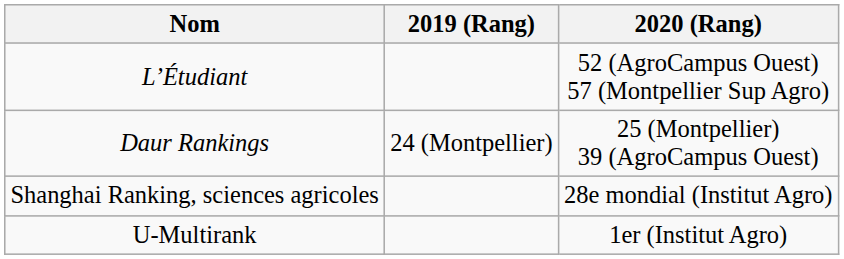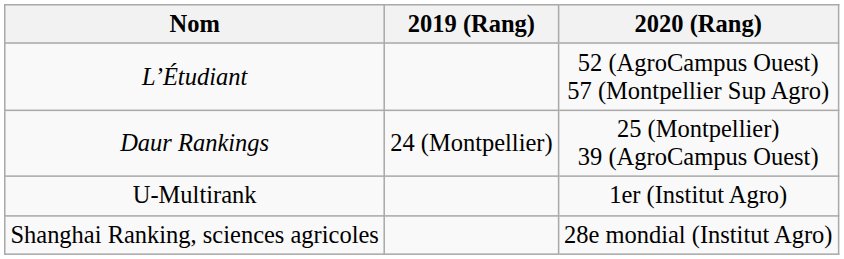rows swapped: Shanghai Ranking, sciences agricoles <-> U-Multirank
